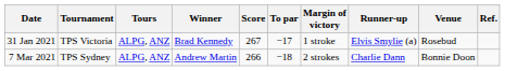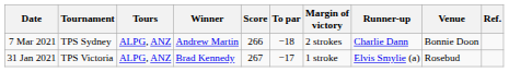rows swapped: 31 Jan 2021 <-> 7 Mar 2021
